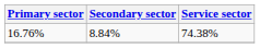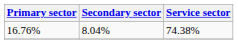16.76% | Secondary sector: 8.84% -> 8.04%
